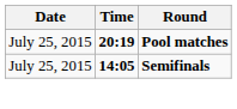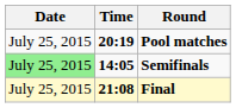Semifinals | Date: no background -> lightgreen background
+ row: July 25, 2015 | 21:08 | Final
